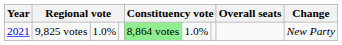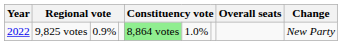9,825 votes | Year: 2021 -> 2022
9,825 votes | column 3: 1.0% -> 0.9%
